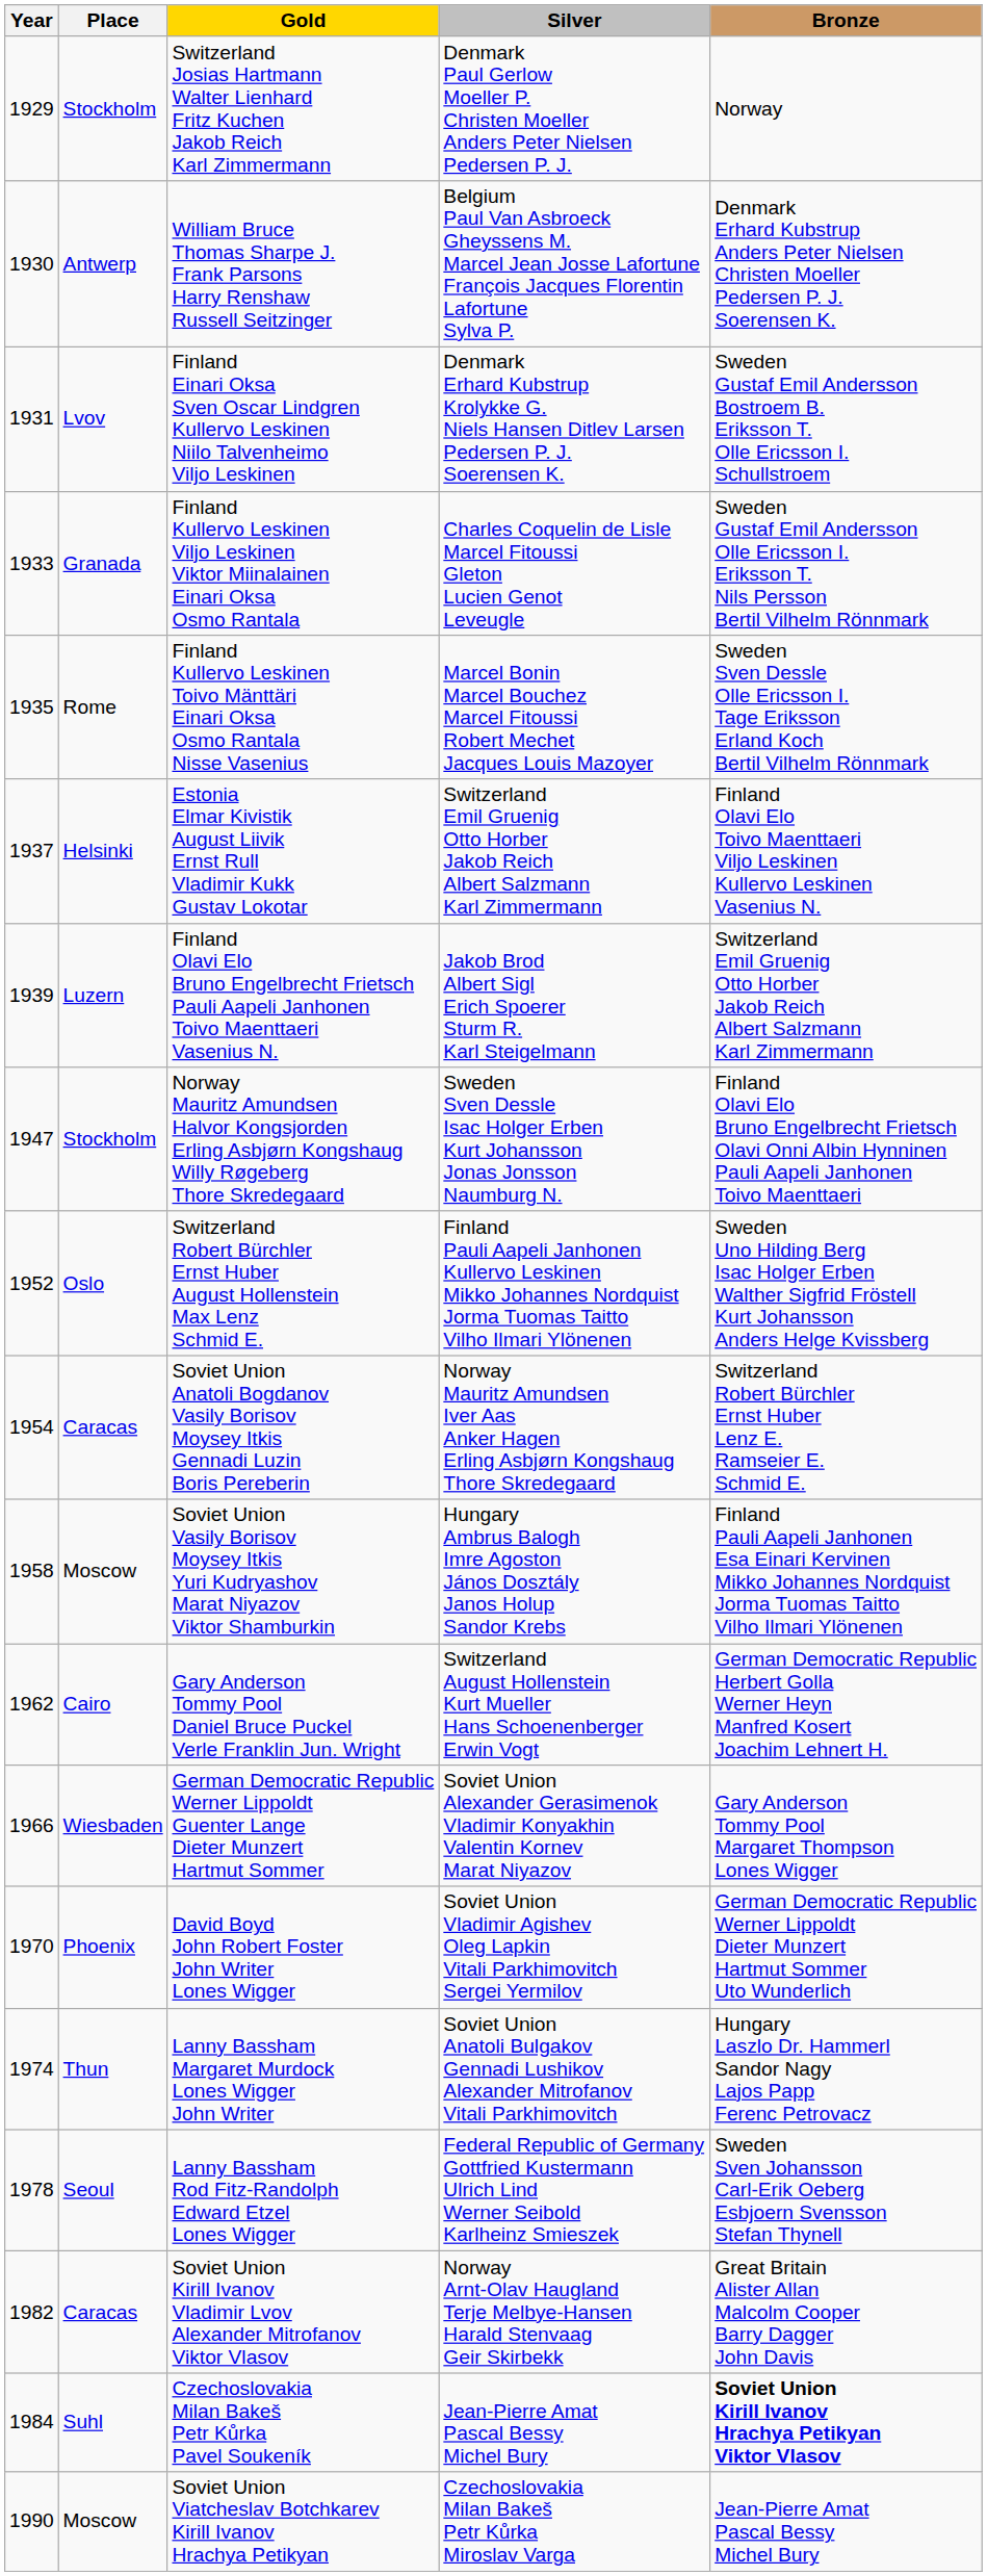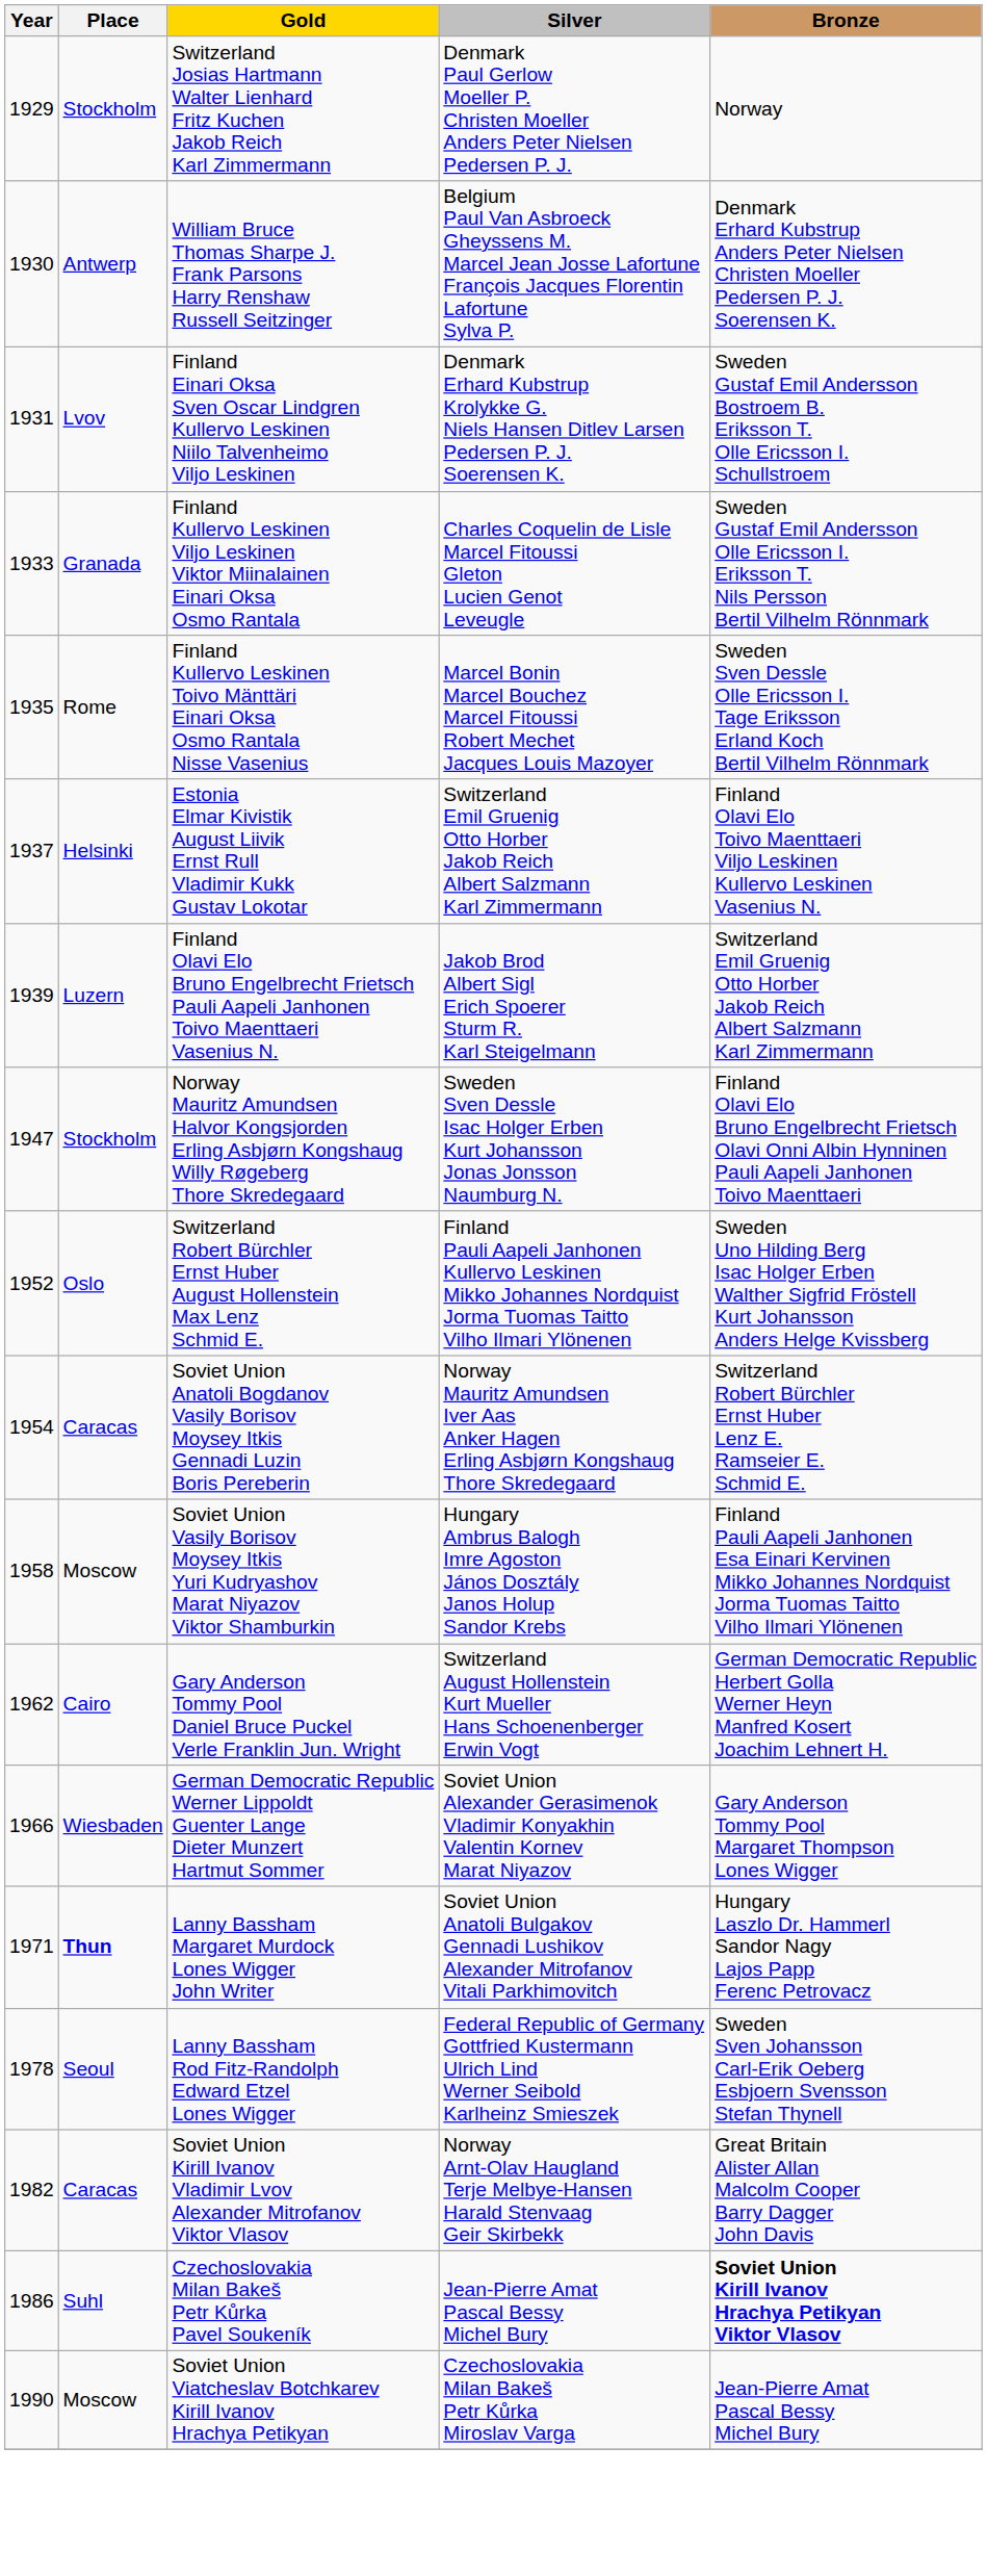- row: 1970 | Phoenix | David Boyd John Robert Foster John Writer Lones Wigger | Soviet Union Vladimir Agishev Oleg Lapkin Vitali Parkhimovitch Sergei Yermilov | German Democratic Republic Werner Lippoldt Dieter Munzert Hartmut Sommer Uto Wunderlich
Lanny Bassham Margaret Murdock Lones Wigger John Writer | Year: 1974 -> 1971
Lanny Bassham Margaret Murdock Lones Wigger John Writer | Place: normal -> bold
Czechoslovakia Milan Bakeš Petr Kůrka Pavel Soukeník | Year: 1984 -> 1986
